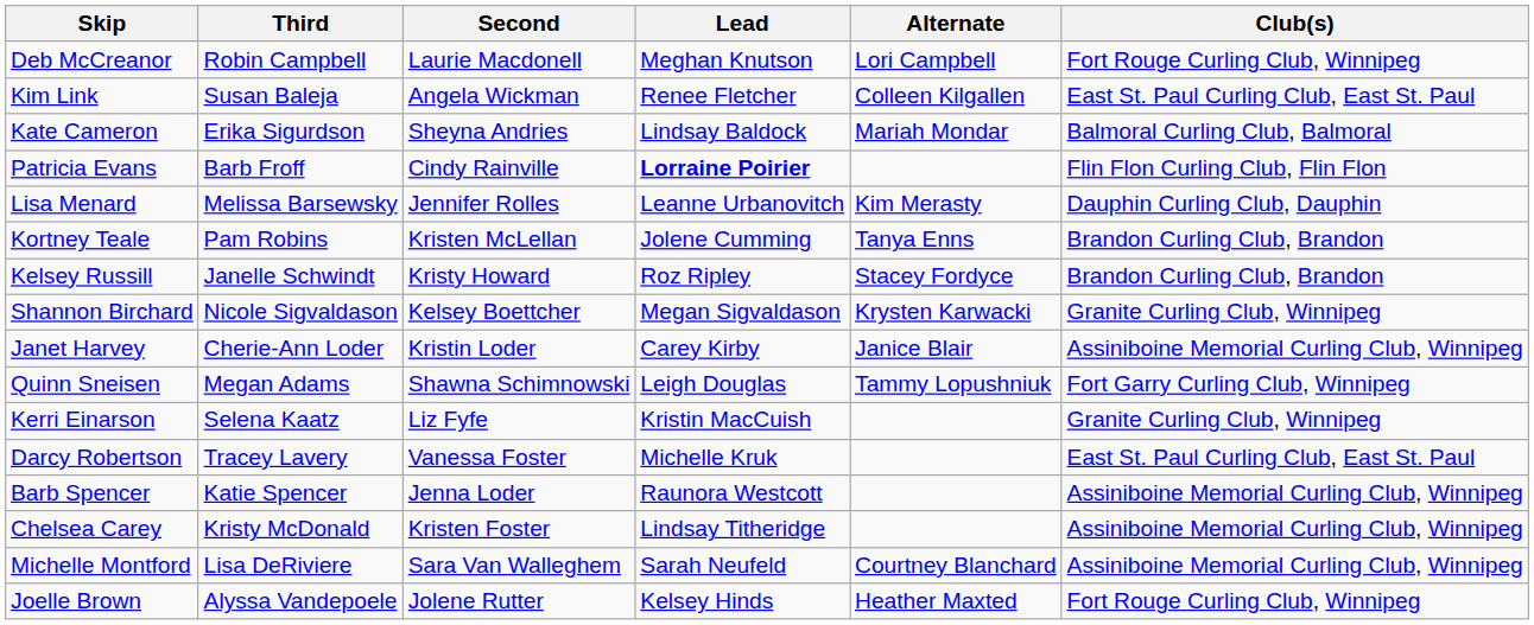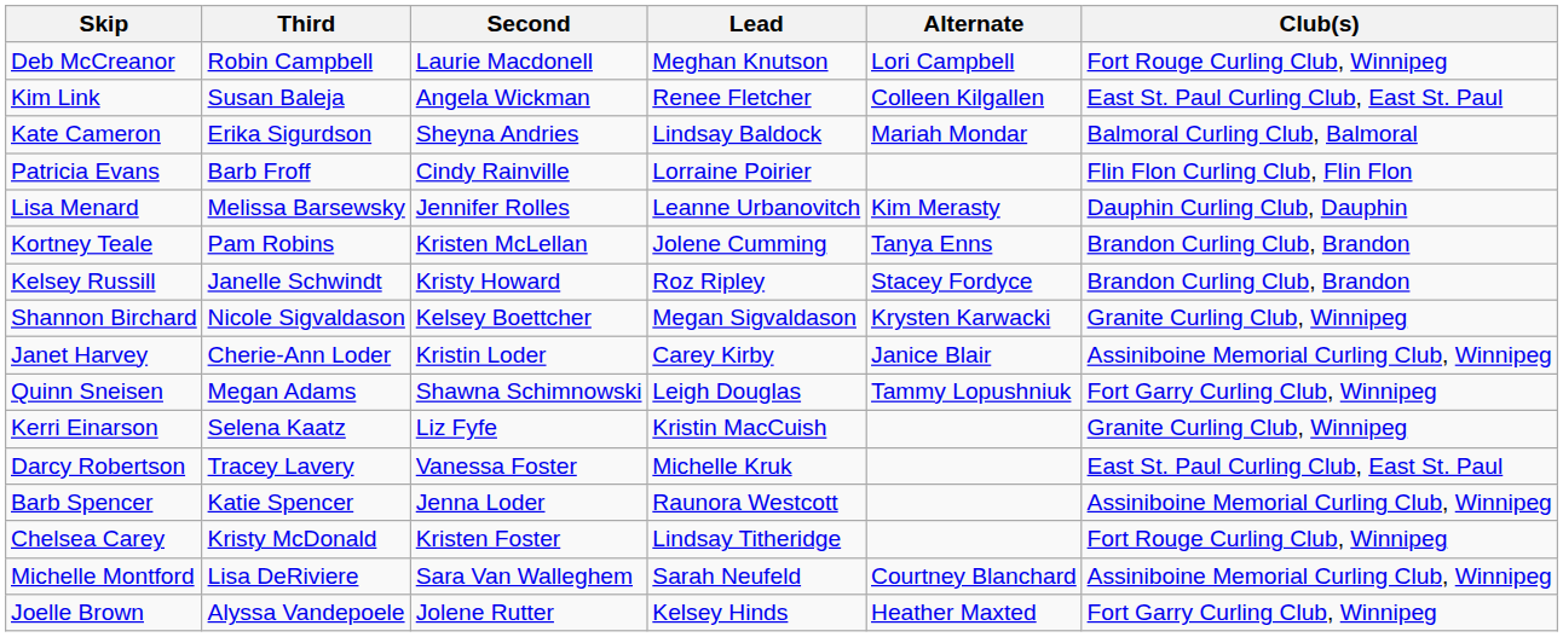Patricia Evans | Lead: bold -> normal
Chelsea Carey | Club(s): Assiniboine Memorial Curling Club, Winnipeg -> Fort Rouge Curling Club, Winnipeg
Joelle Brown | Club(s): Fort Rouge Curling Club, Winnipeg -> Fort Garry Curling Club, Winnipeg
